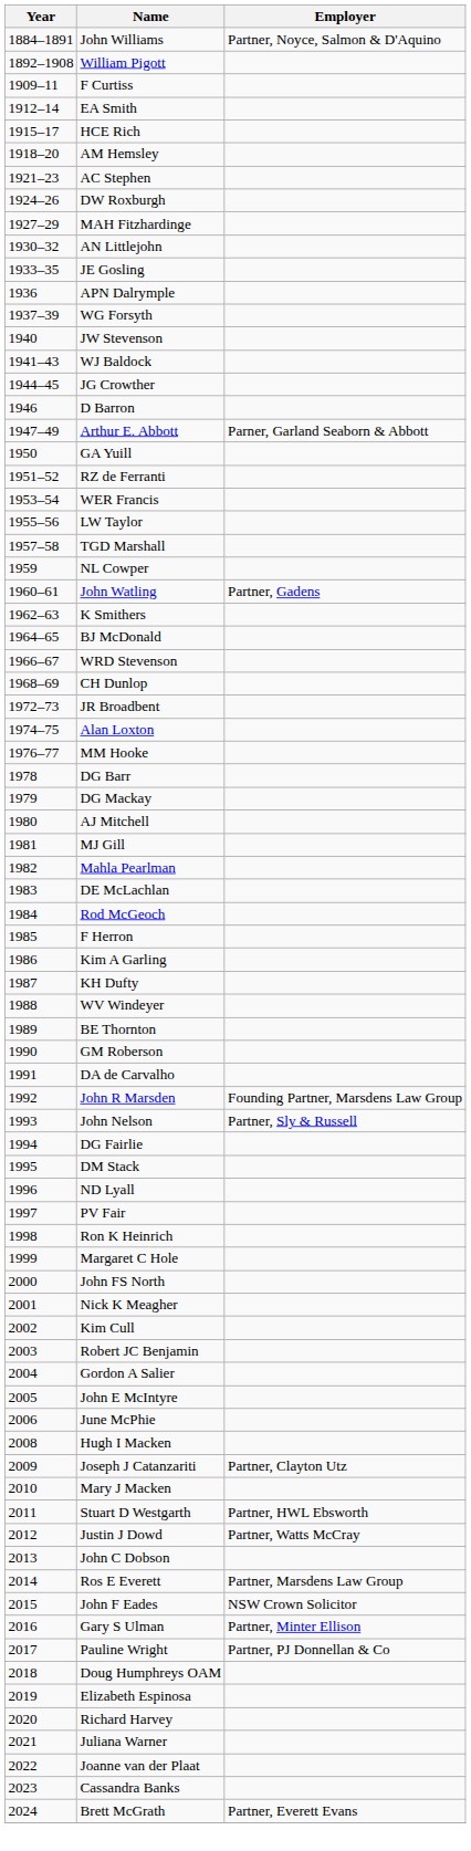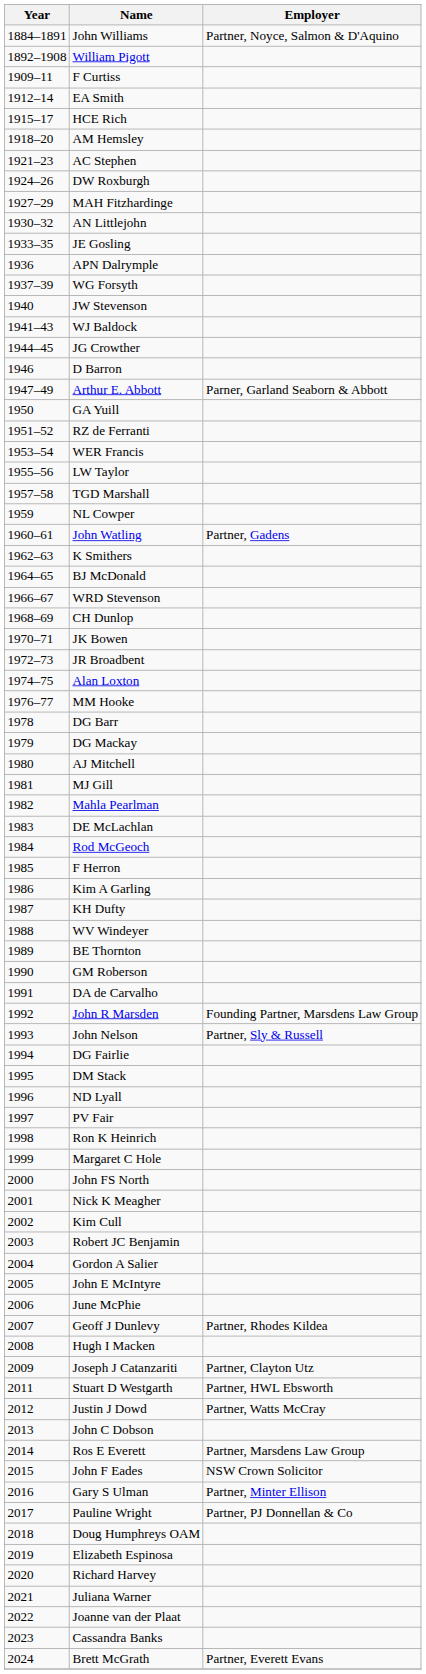+ row: 1970–71 | JK Bowen
+ row: 2007 | Geoff J Dunlevy | Partner, Rhodes Kildea
- row: 2010 | Mary J Macken
